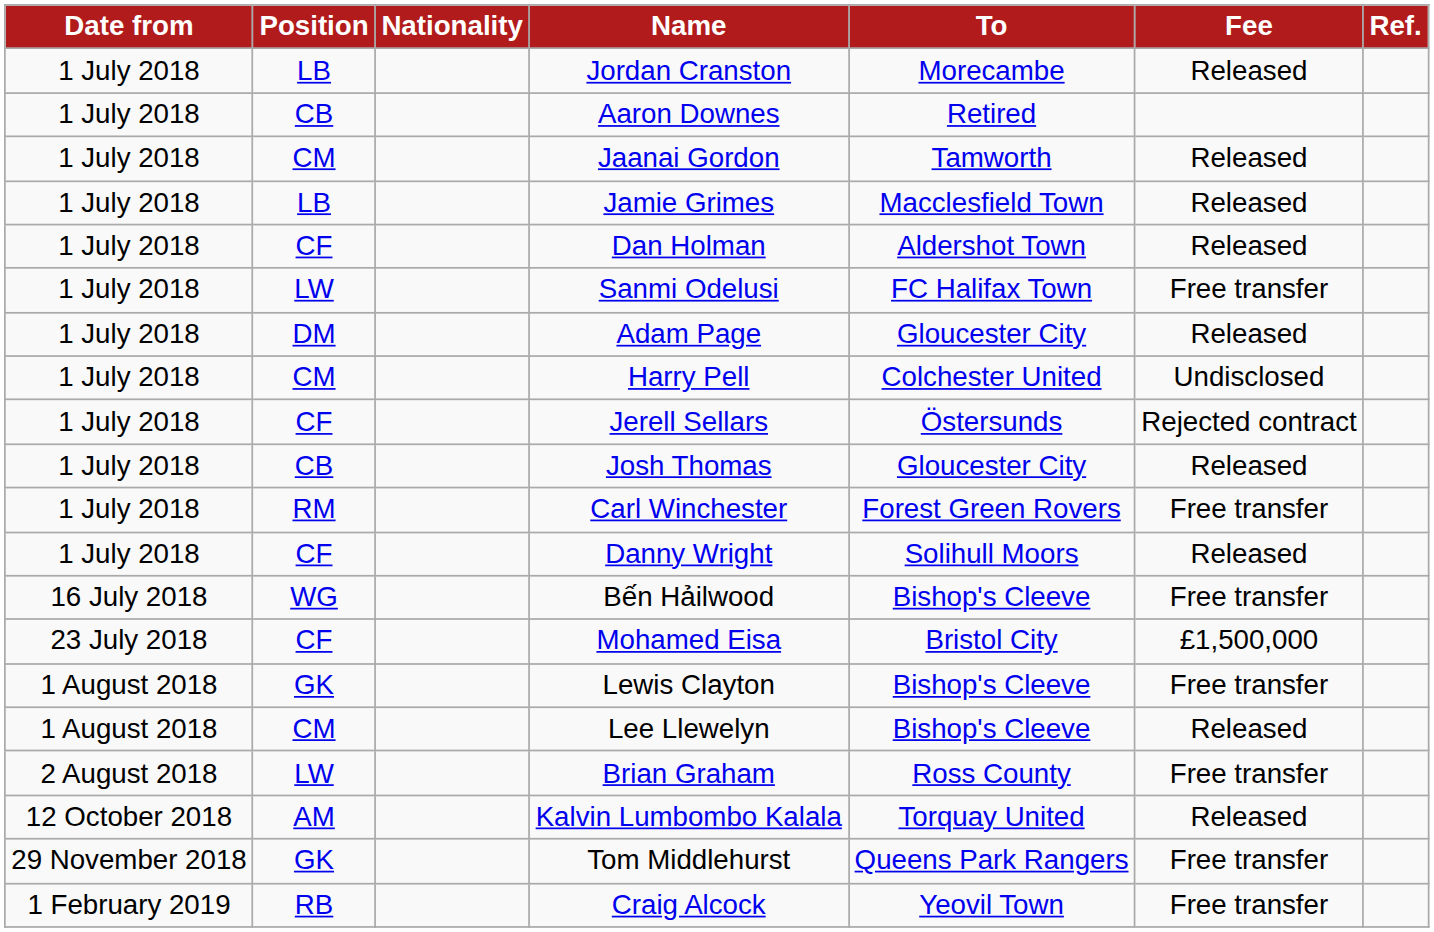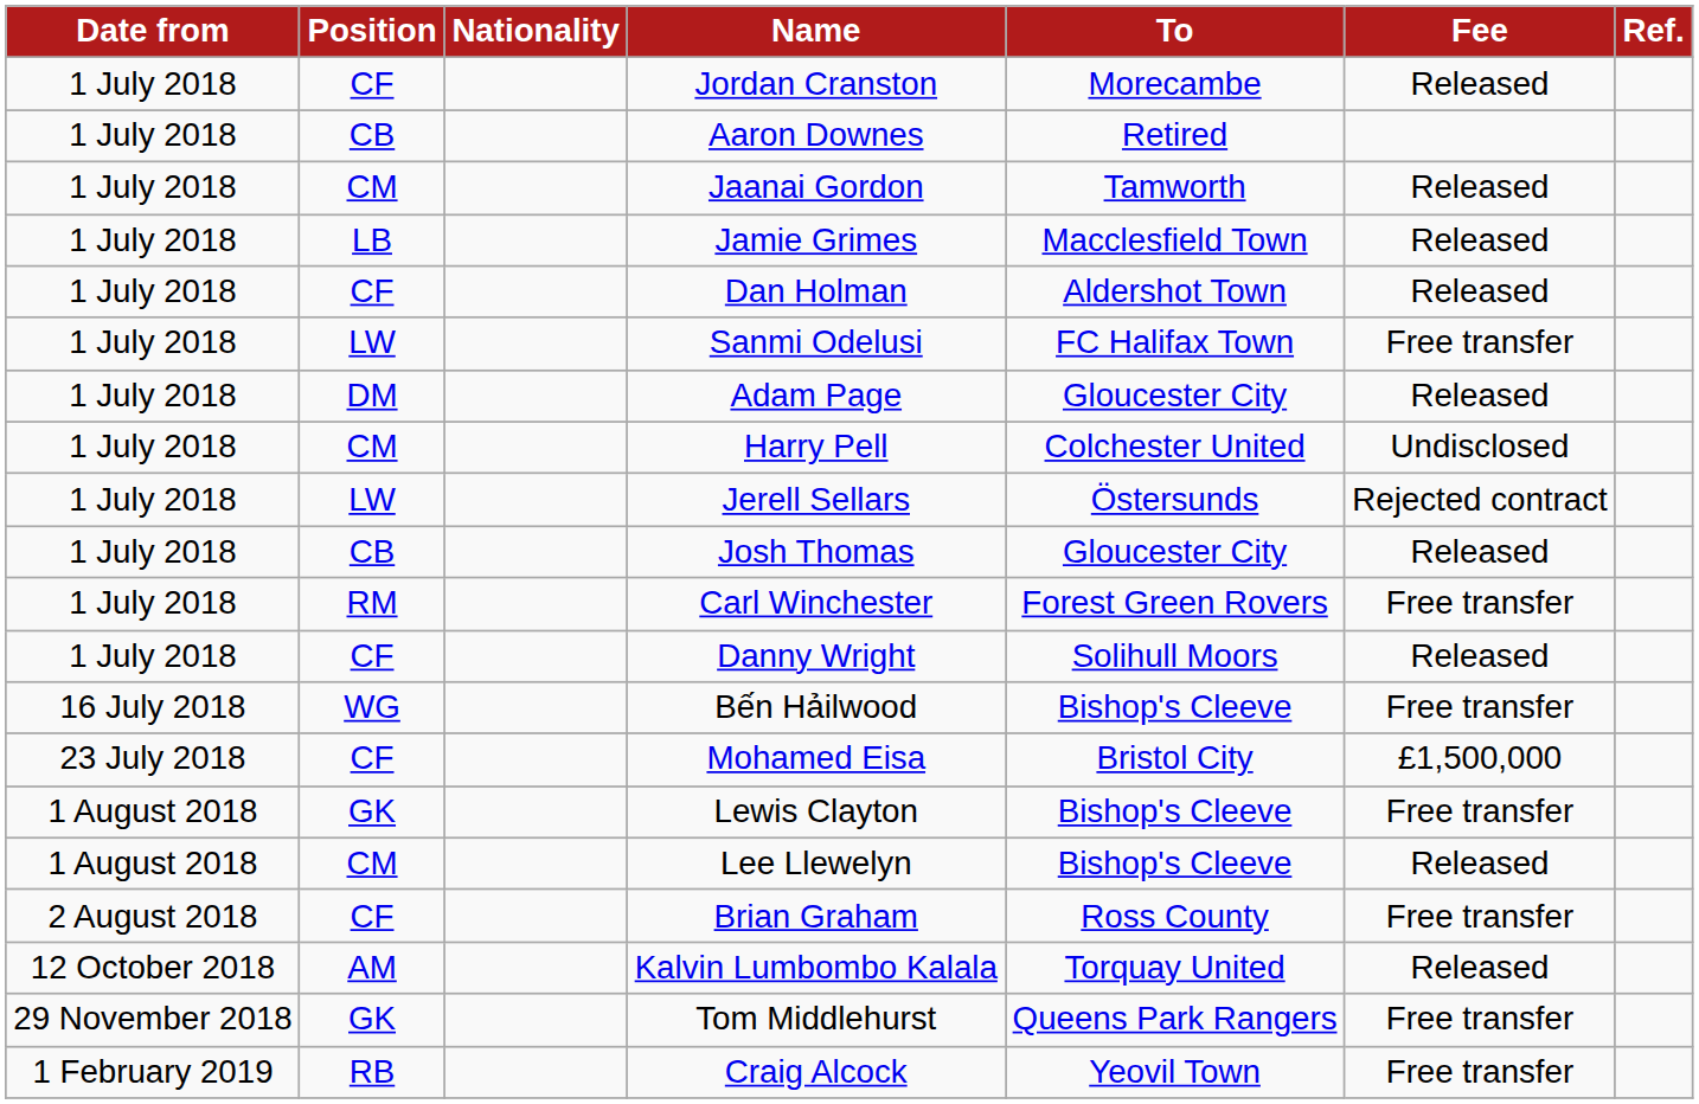Jordan Cranston | Position: LB -> CF
Jerell Sellars | Position: CF -> LW
Brian Graham | Position: LW -> CF
